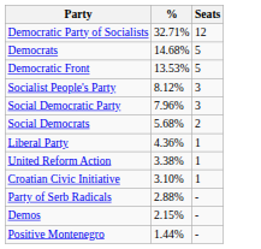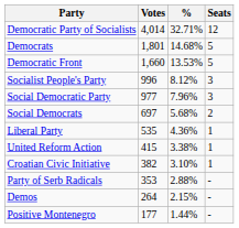+ column: Votes | 4,014 | 1,801 | 1,660 | 996 | 977 | 697 | 535 | 415 | 382 | 353 | 264 | 177
